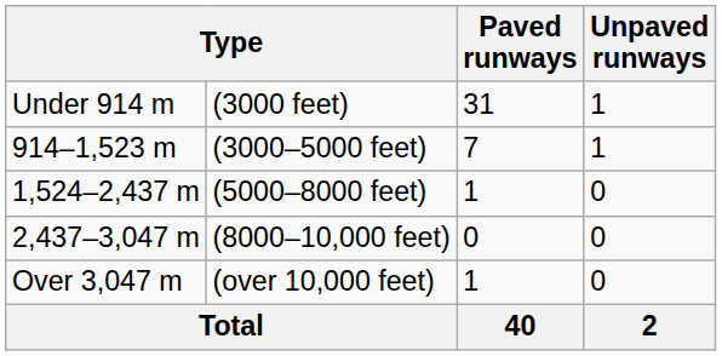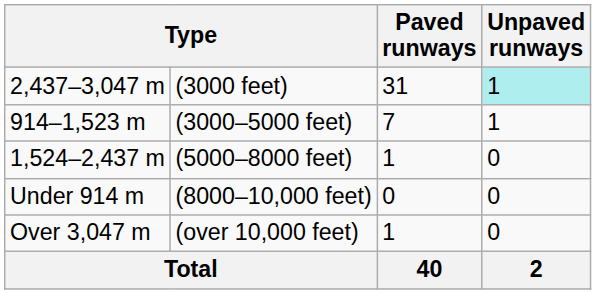(3000 feet) | column 1: Under 914 m -> 2,437–3,047 m
(3000 feet) | Unpaved runways: no background -> paleturquoise background
(8000–10,000 feet) | column 1: 2,437–3,047 m -> Under 914 m
